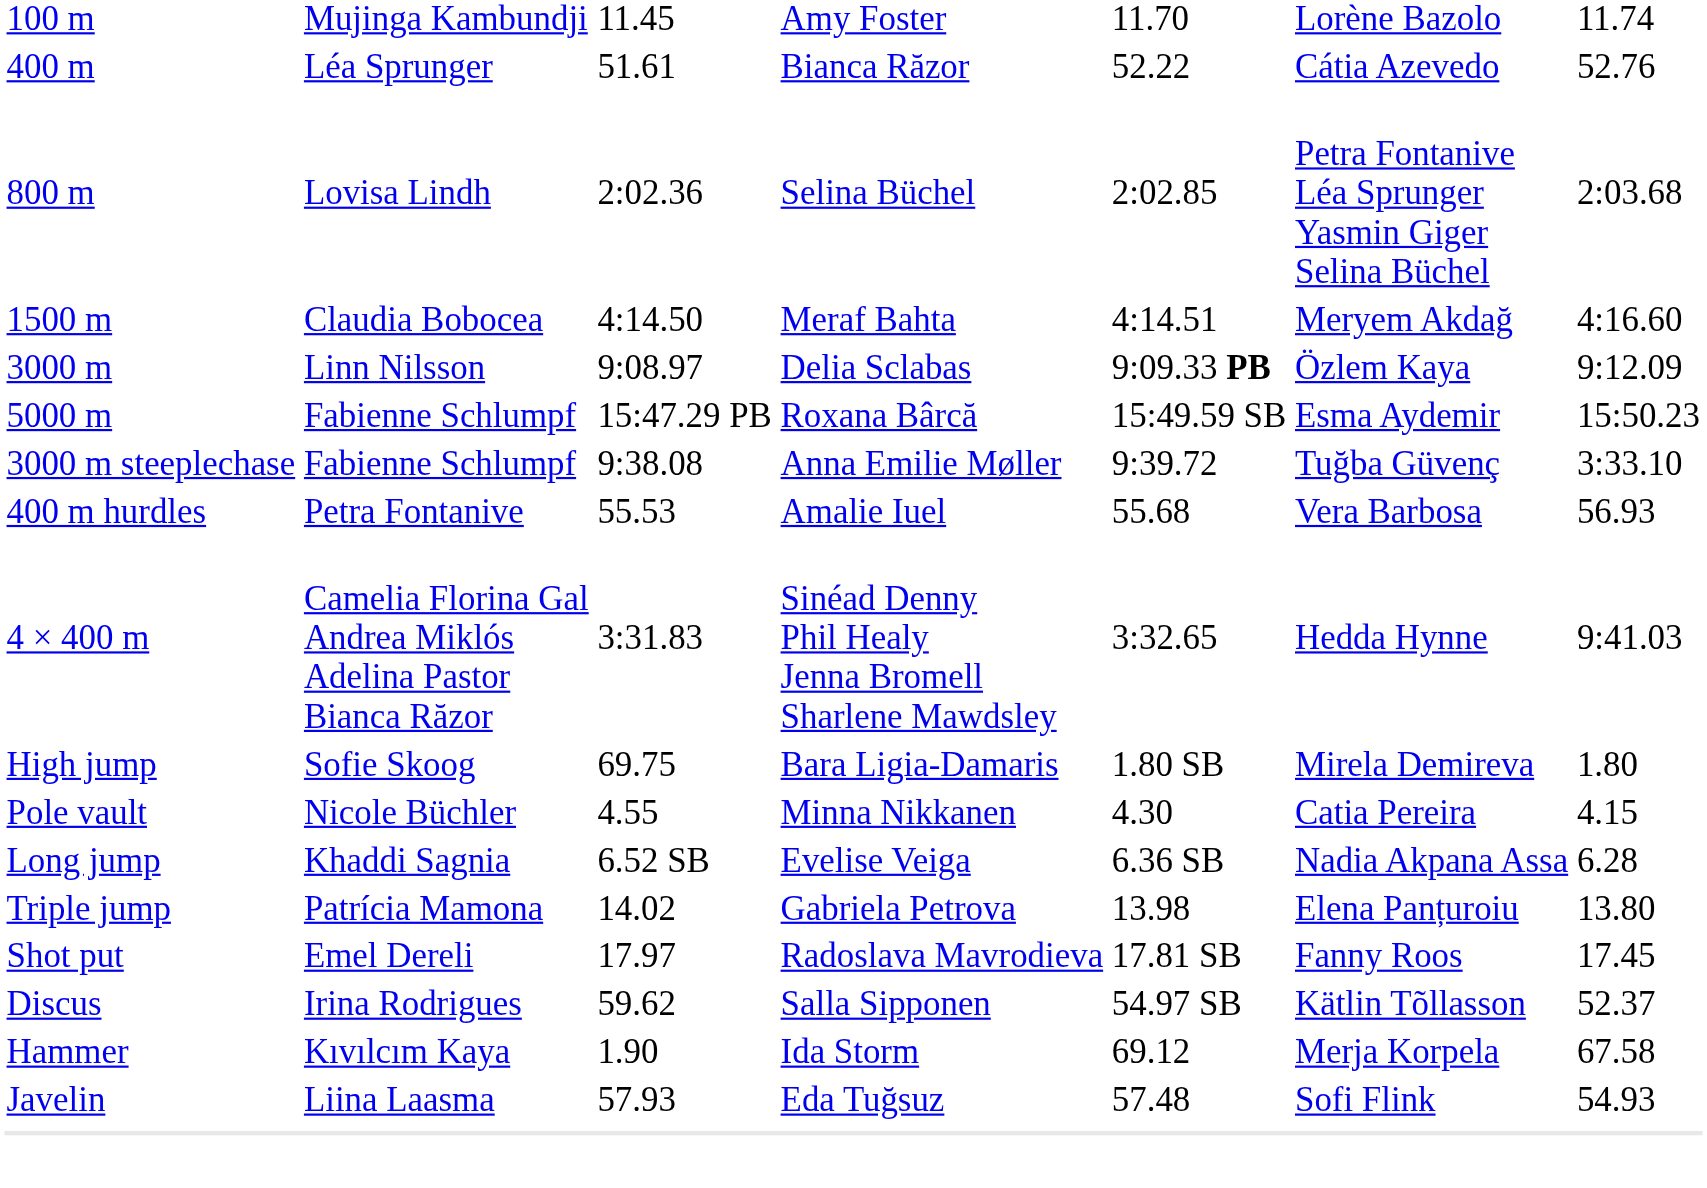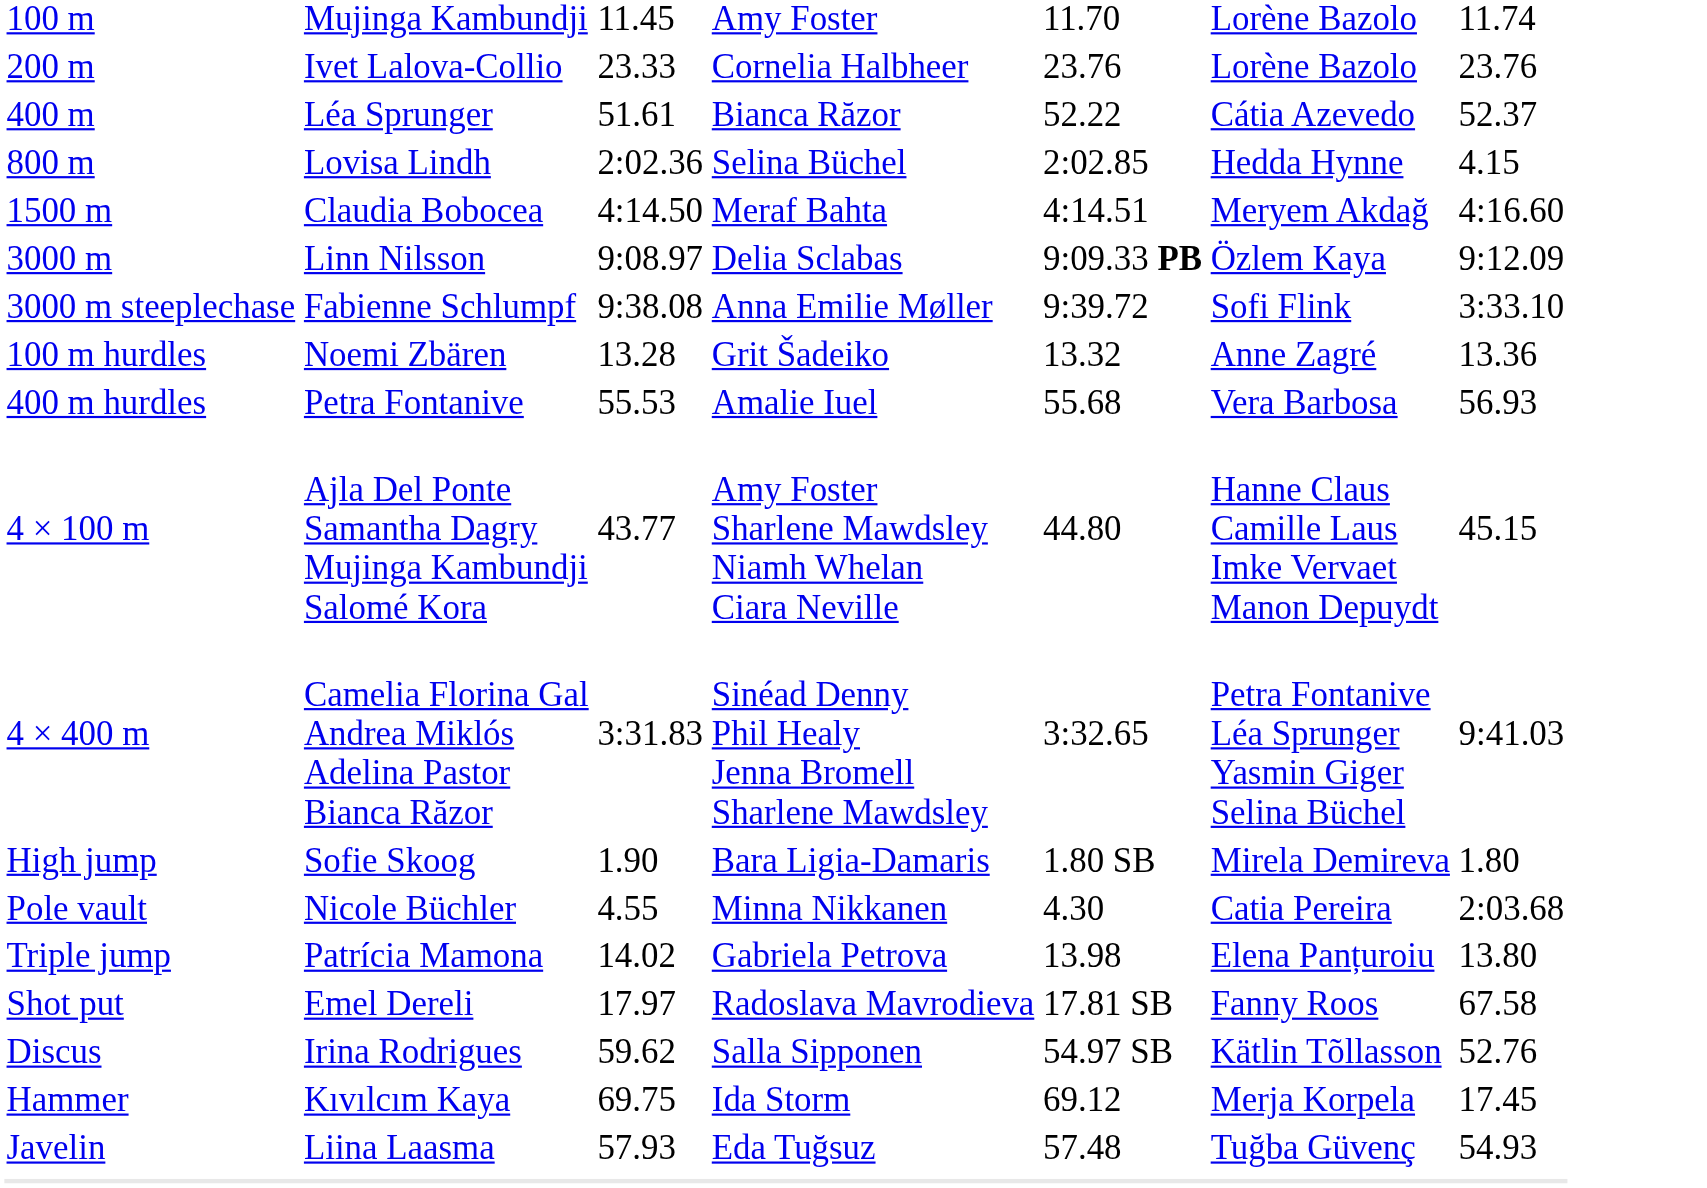+ row: 200 m | Ivet Lalova-Collio | 23.33 | Cornelia Halbheer | 23.76 | Lorène Bazolo | 23.76
400 m | column 7: 52.76 -> 52.37
800 m | column 6: Petra Fontanive Léa Sprunger Yasmin Giger Selina Büchel -> Hedda Hynne
800 m | column 7: 2:03.68 -> 4.15
- row: 5000 m | Fabienne Schlumpf | 15:47.29 PB | Roxana Bârcă | 15:49.59 SB | Esma Aydemir | 15:50.23
3000 m steeplechase | column 6: Tuğba Güvenç -> Sofi Flink
+ row: 100 m hurdles | Noemi Zbären | 13.28 | Grit Šadeiko | 13.32 | Anne Zagré | 13.36
+ row: 4 × 100 m | Ajla Del Ponte Samantha Dagry Mujinga Kambundji Salomé Kora | 43.77 | Amy Foster Sharlene Mawdsley Niamh Whelan Ciara Neville | 44.80 | Hanne Claus Camille Laus Imke Vervaet Manon Depuydt | 45.15
4 × 400 m | column 6: Hedda Hynne -> Petra Fontanive Léa Sprunger Yasmin Giger Selina Büchel
High jump | column 3: 69.75 -> 1.90
Pole vault | column 7: 4.15 -> 2:03.68
- row: Long jump | Khaddi Sagnia | 6.52 SB | Evelise Veiga | 6.36 SB | Nadia Akpana Assa | 6.28
Shot put | column 7: 17.45 -> 67.58
Discus | column 7: 52.37 -> 52.76
Hammer | column 3: 1.90 -> 69.75
Hammer | column 7: 67.58 -> 17.45
Javelin | column 6: Sofi Flink -> Tuğba Güvenç
